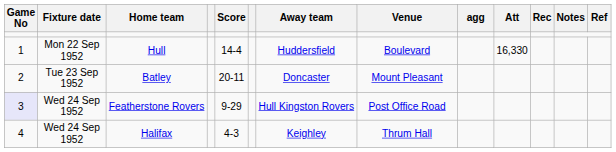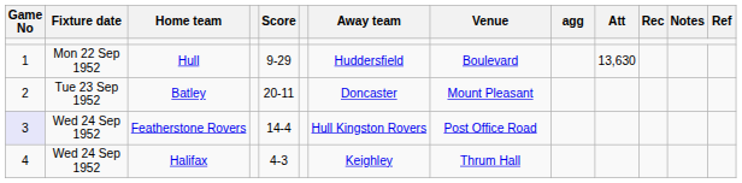Hull | Score: 14-4 -> 9-29
Hull | Att: 16,330 -> 13,630
Featherstone Rovers | Score: 9-29 -> 14-4
